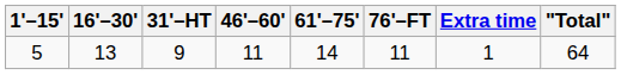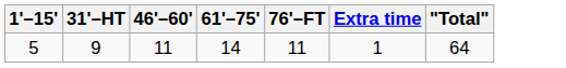- column: 16'–30' | 13
